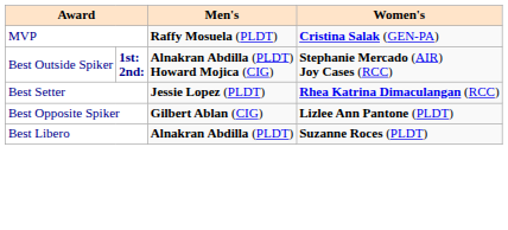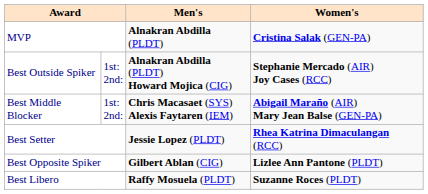MVP | Men's: Raffy Mosuela (PLDT) -> Alnakran Abdilla (PLDT)
Best Outside Spiker | column 2: bold -> normal
+ row: Best Middle Blocker | 1st: 2nd: | Chris Macasaet (SYS) Alexis Faytaren (IEM) | Abigail Maraño (AIR) Mary Jean Balse (GEN-PA)
Best Libero | Men's: Alnakran Abdilla (PLDT) -> Raffy Mosuela (PLDT)
